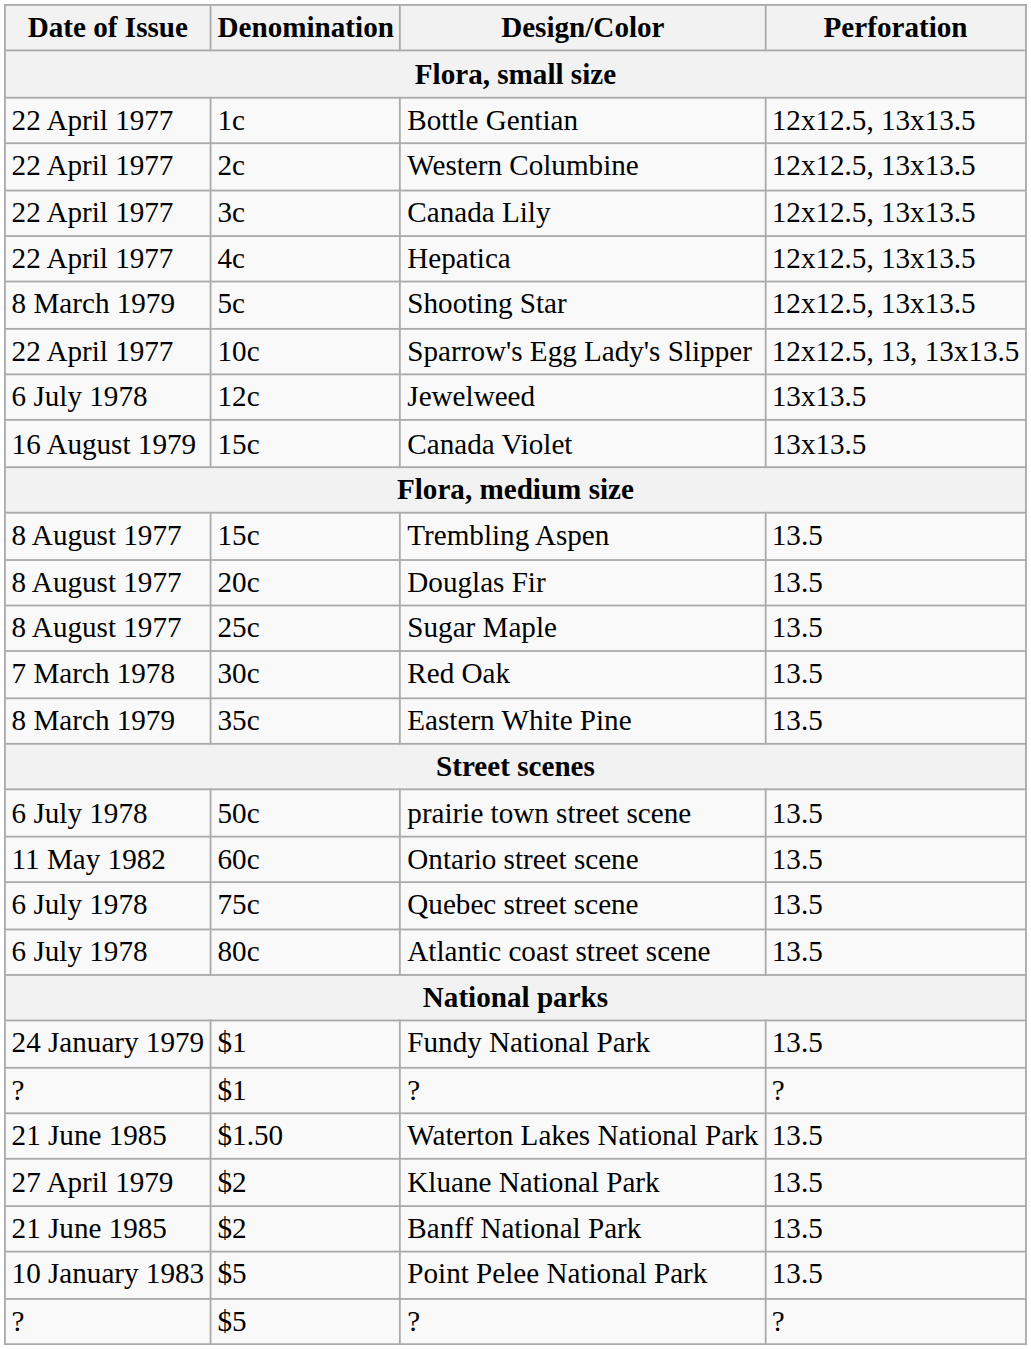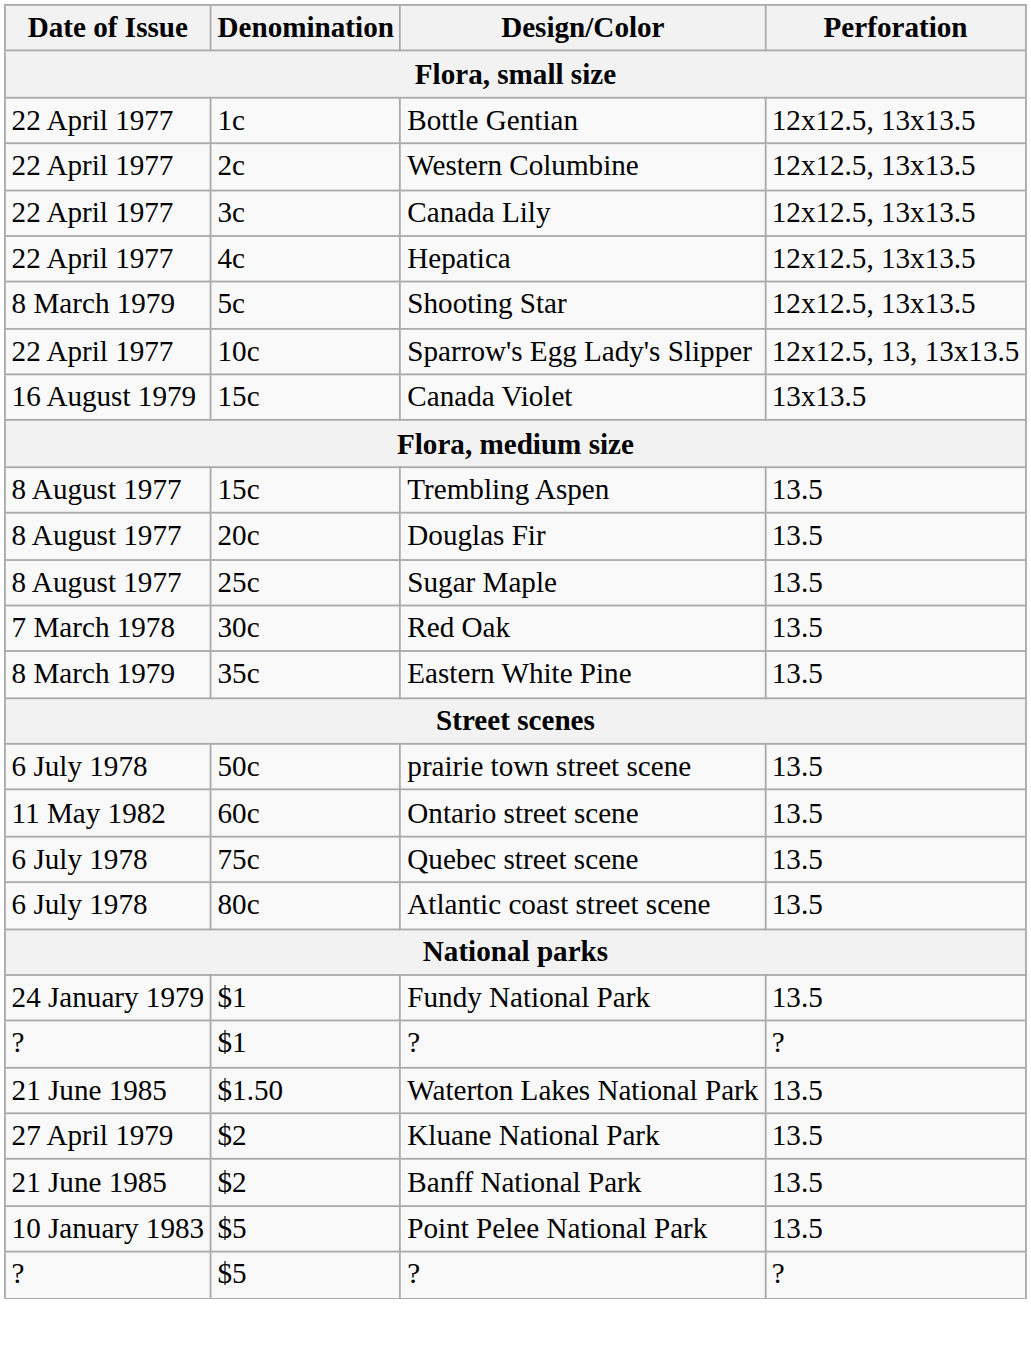- row: 6 July 1978 | 12c | Jewelweed | 13x13.5
